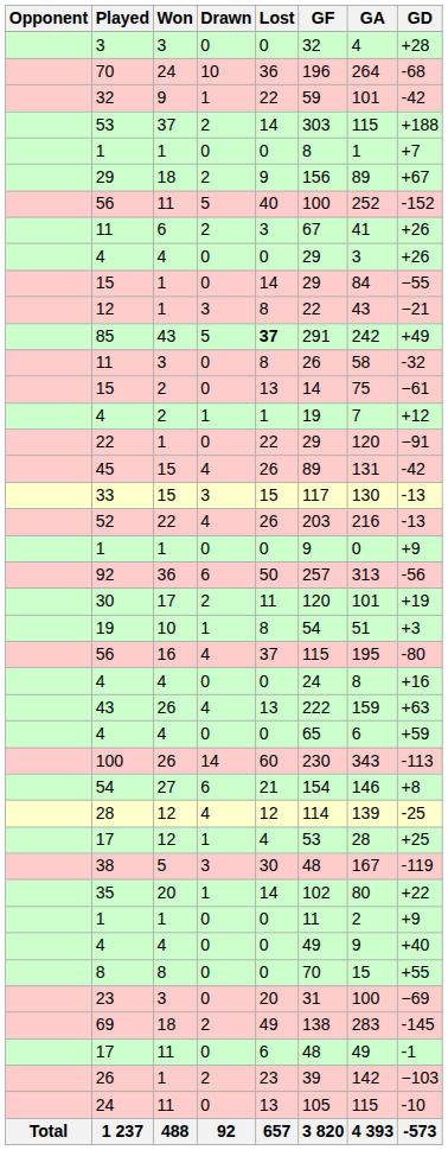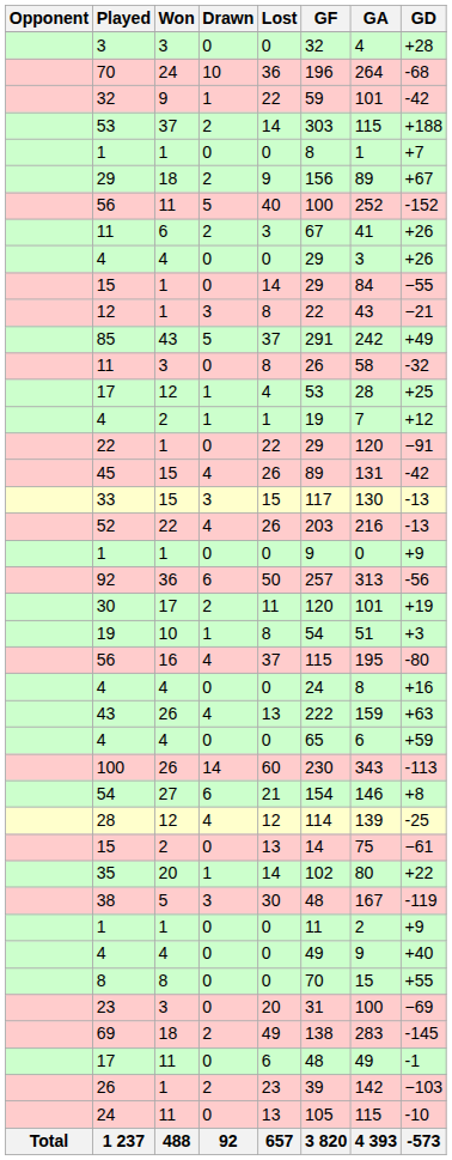85 | Lost: bold -> normal
rows swapped: 17 / 12 <-> 15 / 2
rows swapped: 38 <-> 35
